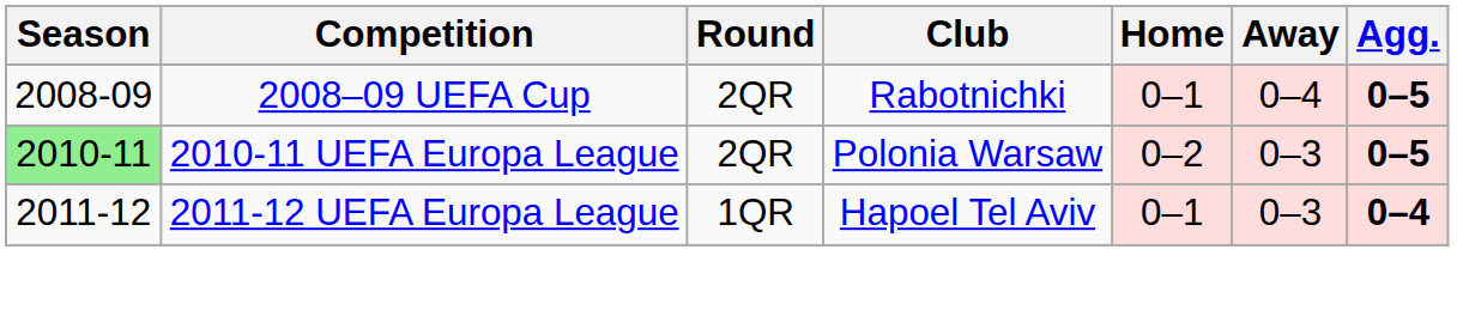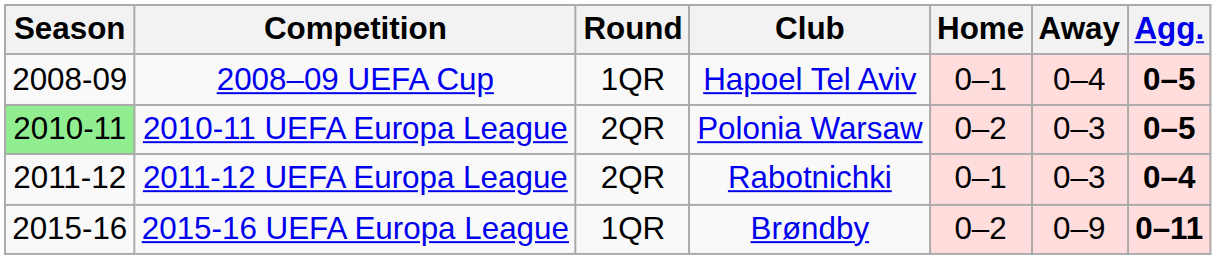2008–09 UEFA Cup | Round: 2QR -> 1QR
2008–09 UEFA Cup | Club: Rabotnichki -> Hapoel Tel Aviv
2011-12 UEFA Europa League | Round: 1QR -> 2QR
2011-12 UEFA Europa League | Club: Hapoel Tel Aviv -> Rabotnichki
+ row: 2015-16 | 2015-16 UEFA Europa League | 1QR | Brøndby | 0–2 | 0–9 | 0–11
